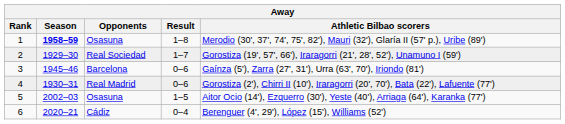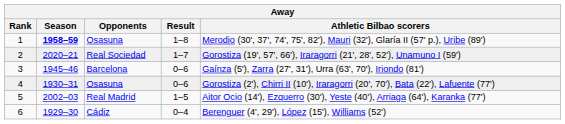2 | Season: 1929–30 -> 2020–21
4 | Opponents: Real Madrid -> Osasuna
5 | Opponents: Osasuna -> Real Madrid
6 | Season: 2020–21 -> 1929–30
